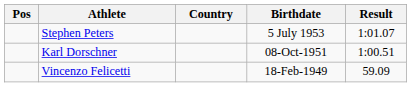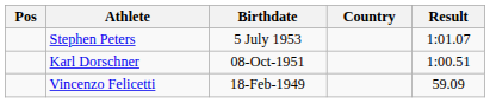columns swapped: Birthdate <-> Country
